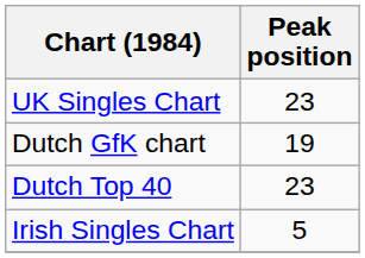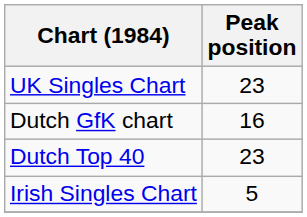Dutch GfK chart | Peak position: 19 -> 16
